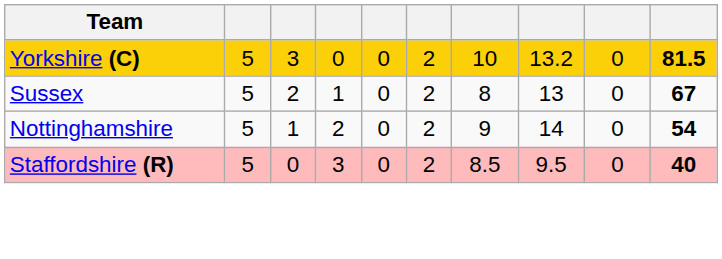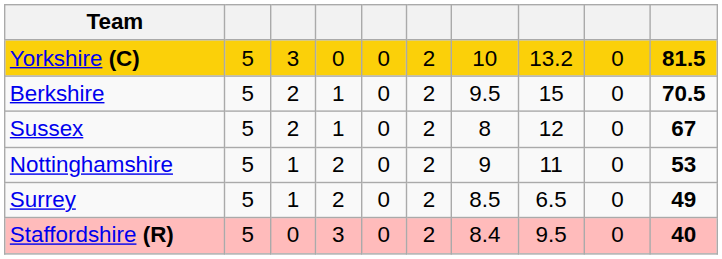+ row: Berkshire | 5 | 2 | 1 | 0 | 2 | 9.5 | 15 | 0 | 70.5
Sussex | column 8: 13 -> 12
Nottinghamshire | column 8: 14 -> 11
Nottinghamshire | column 10: 54 -> 53
+ row: Surrey | 5 | 1 | 2 | 0 | 2 | 8.5 | 6.5 | 0 | 49
Staffordshire (R) | column 7: 8.5 -> 8.4
